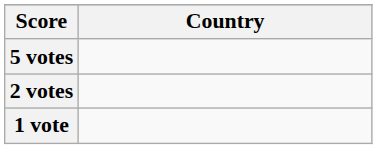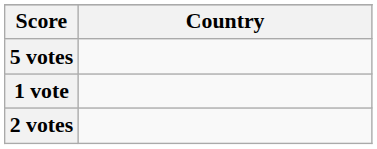rows swapped: 2 votes <-> 1 vote
